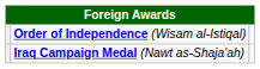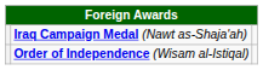rows swapped: Order of Independence (Wisam al-Istiqal) <-> Iraq Campaign Medal (Nawt as-Shaja'ah)
